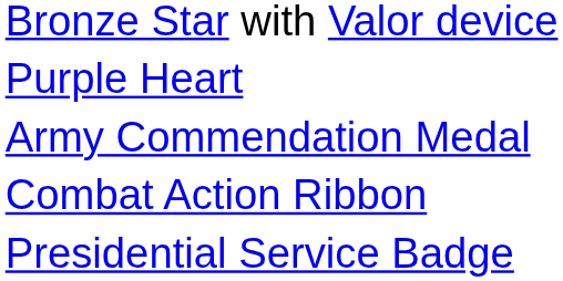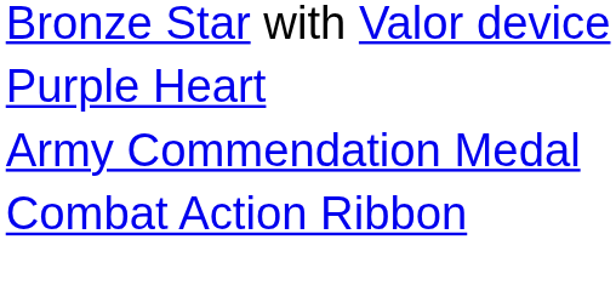- row: Presidential Service Badge
